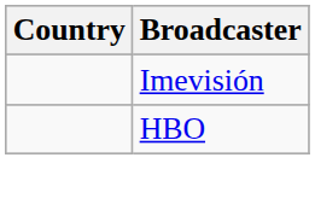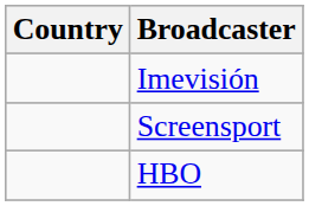+ row: Screensport
